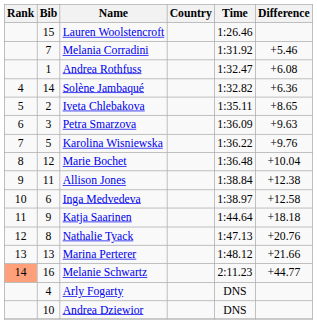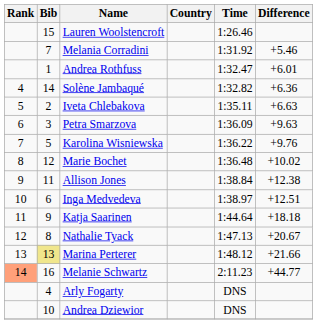Andrea Rothfuss | Difference: +6.08 -> +6.01
Iveta Chlebakova | Difference: +8.65 -> +6.63
Marie Bochet | Difference: +10.04 -> +10.02
Inga Medvedeva | Difference: +12.58 -> +12.51
Nathalie Tyack | Difference: +20.76 -> +20.67
Marina Perterer | Bib: no background -> khaki background
